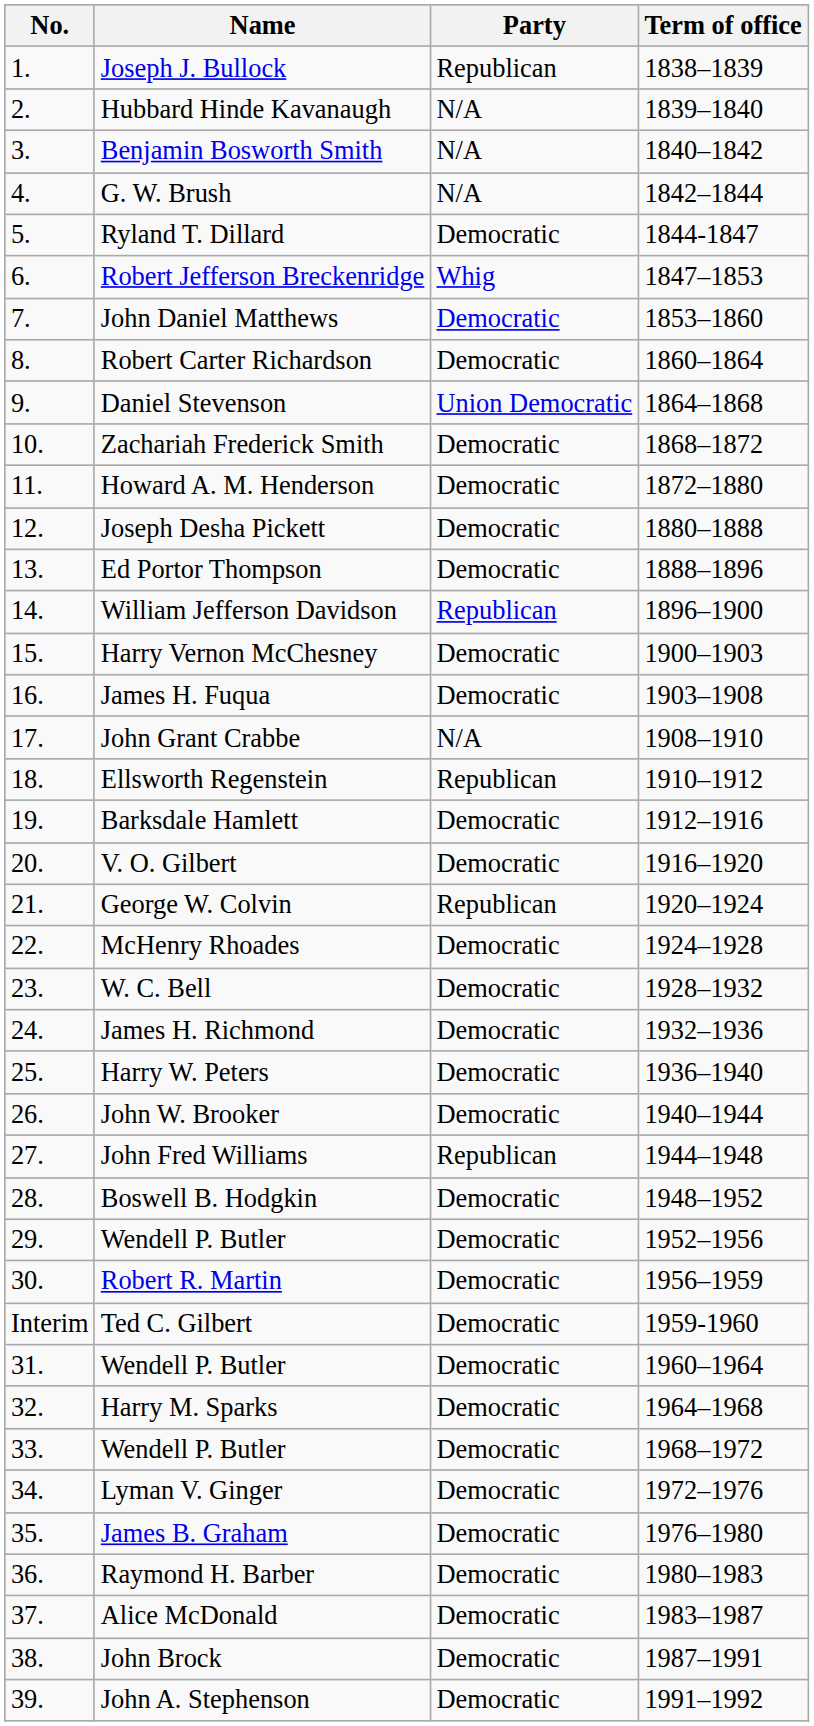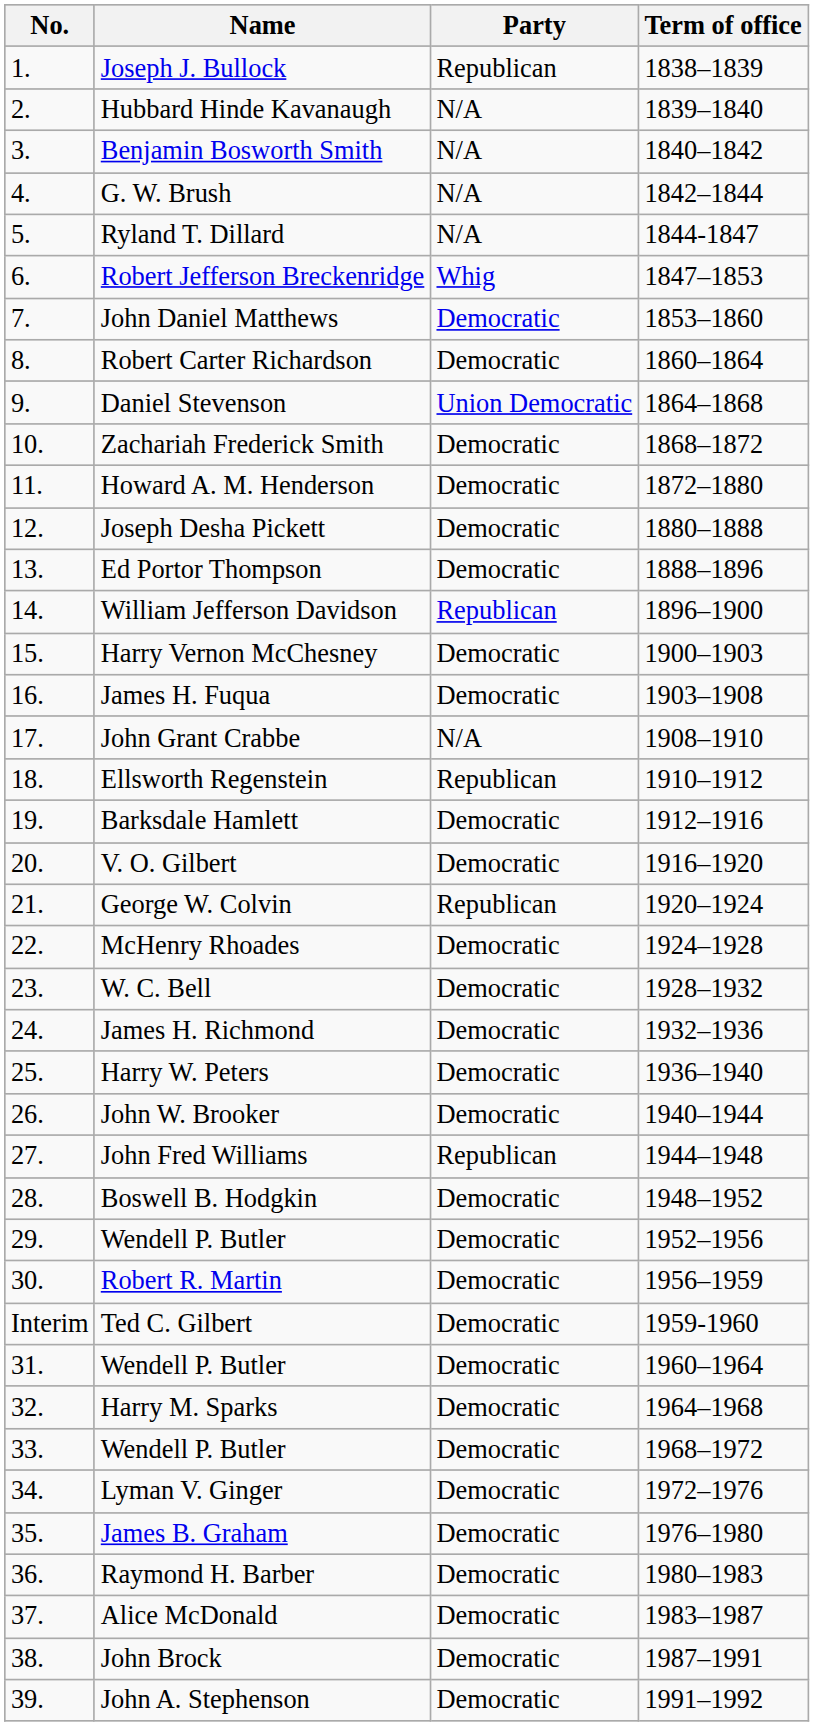Ryland T. Dillard | Party: Democratic -> N/A
